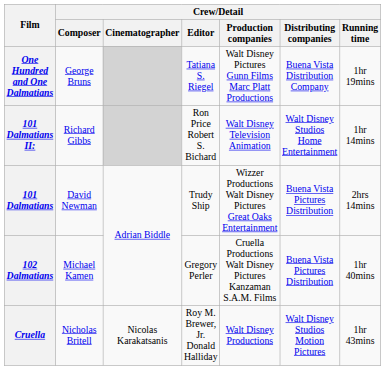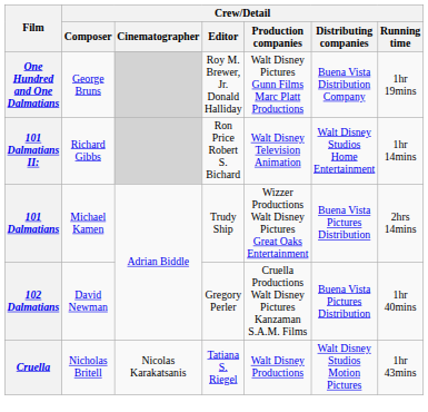One Hundred and One Dalmatians | Crew/Detail / Editor: Tatiana S. Riegel -> Roy M. Brewer, Jr. Donald Halliday
101 Dalmatians | Crew/Detail / Composer: David Newman -> Michael Kamen
102 Dalmatians | Crew/Detail / Composer: Michael Kamen -> David Newman
Cruella | Crew/Detail / Editor: Roy M. Brewer, Jr. Donald Halliday -> Tatiana S. Riegel
